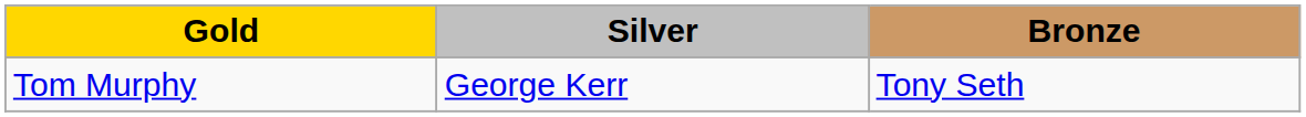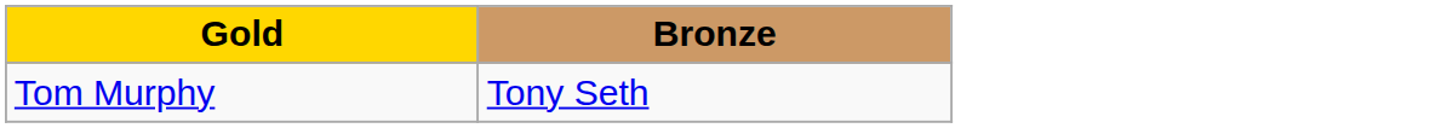- column: Silver | George Kerr
